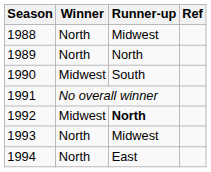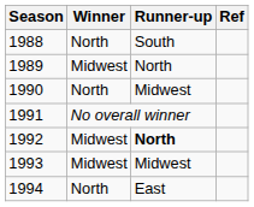1988 | Runner-up: Midwest -> South
1989 | Winner: North -> Midwest
1990 | Winner: Midwest -> North
1990 | Runner-up: South -> Midwest
1993 | Winner: North -> Midwest
